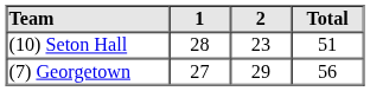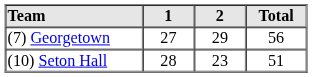rows swapped: (10) Seton Hall <-> (7) Georgetown
